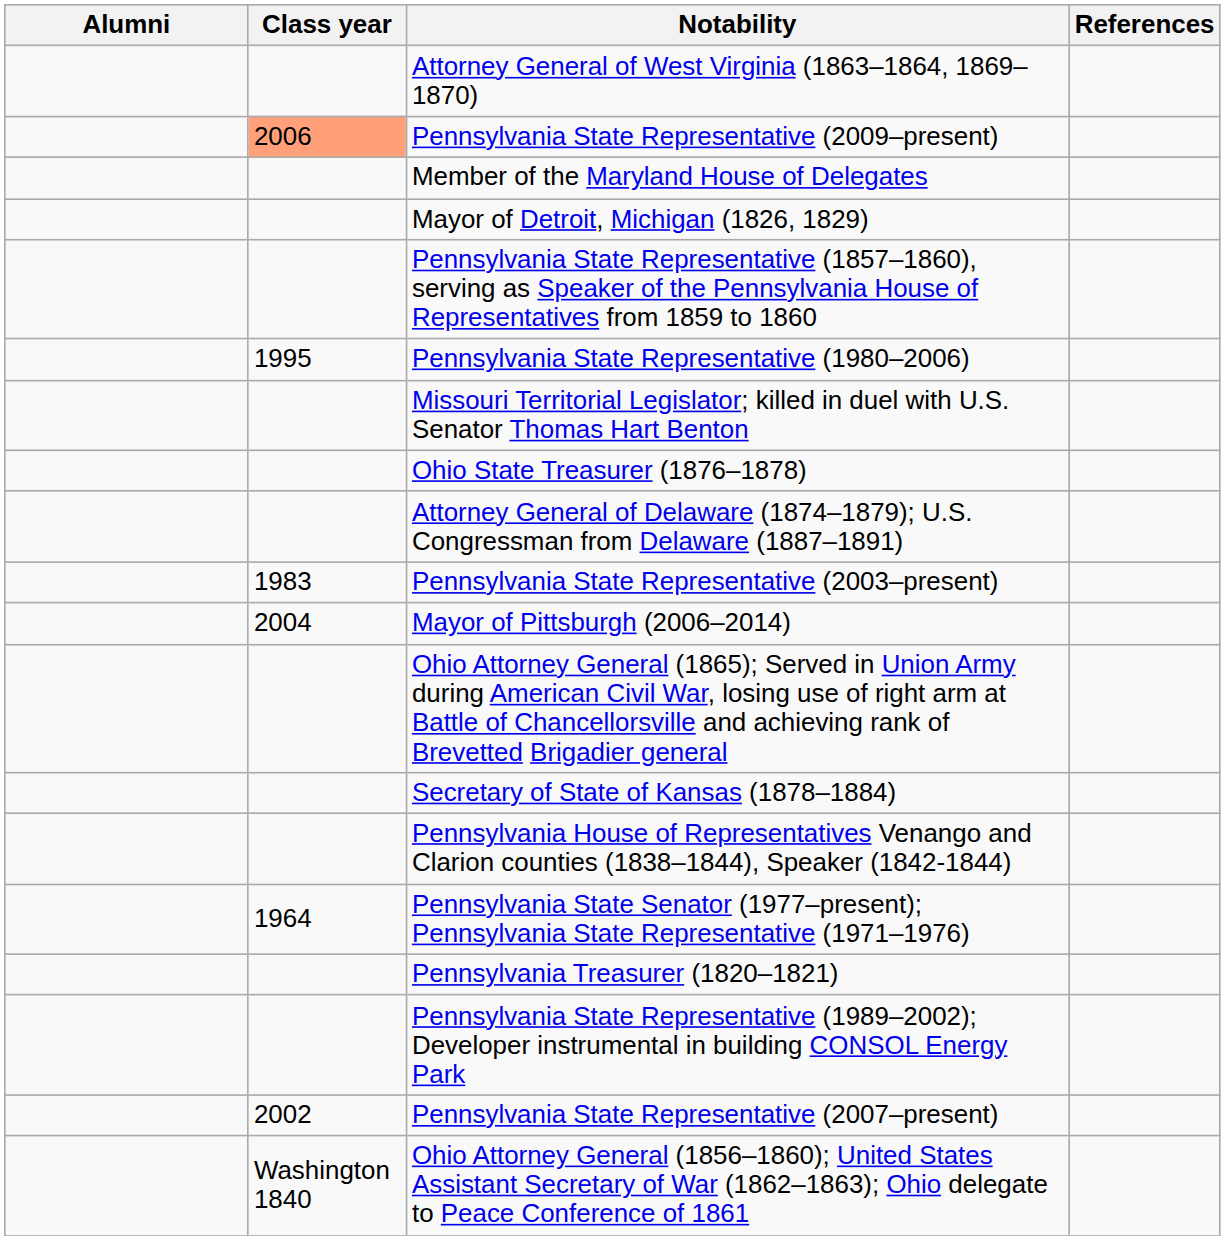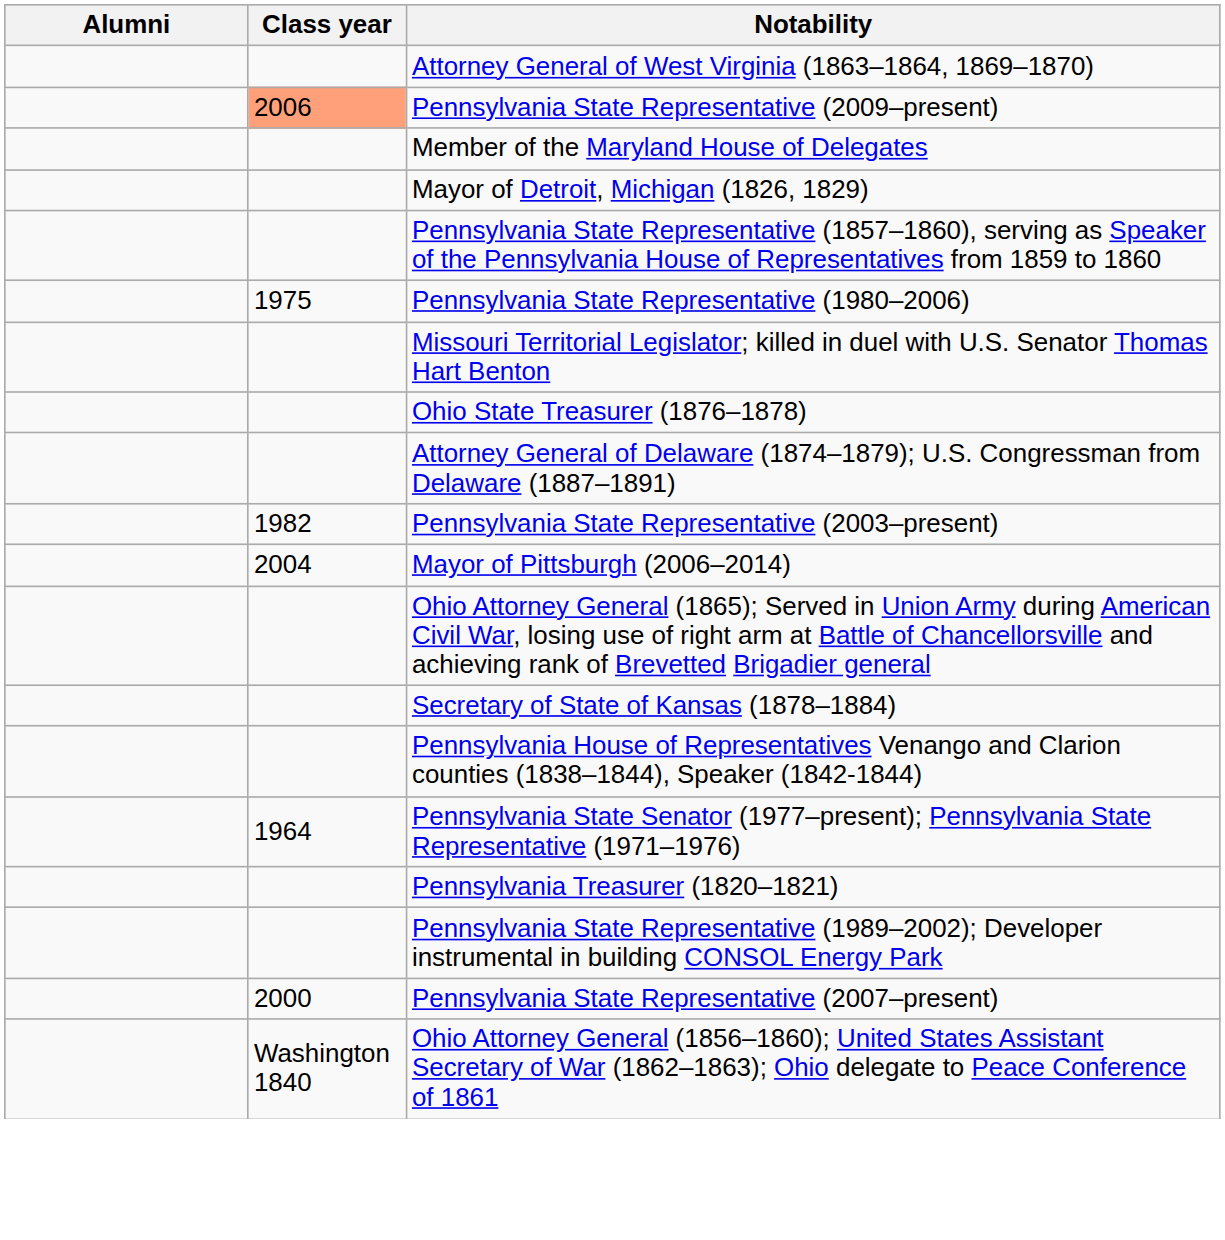- column: References
Pennsylvania State Representative (1980–2006) | Class year: 1995 -> 1975
Pennsylvania State Representative (2003–present) | Class year: 1983 -> 1982
Pennsylvania State Representative (2007–present) | Class year: 2002 -> 2000
